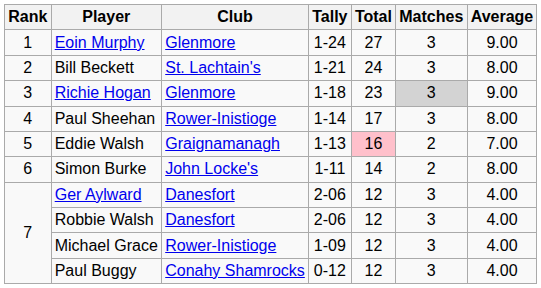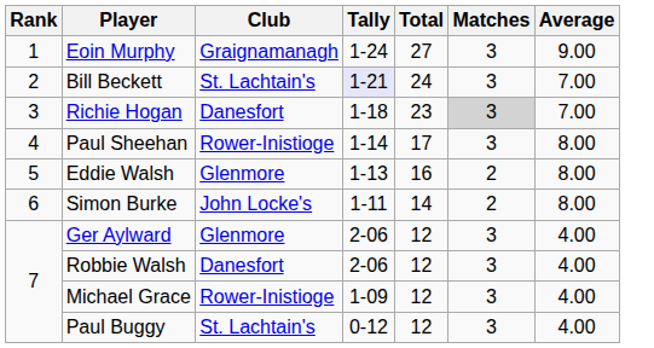Eoin Murphy | Club: Glenmore -> Graignamanagh
Bill Beckett | Tally: no background -> lavender background
Bill Beckett | Average: 8.00 -> 7.00
Richie Hogan | Club: Glenmore -> Danesfort
Richie Hogan | Average: 9.00 -> 7.00
Eddie Walsh | Club: Graignamanagh -> Glenmore
Eddie Walsh | Total: pink background -> no background
Eddie Walsh | Average: 7.00 -> 8.00
Ger Aylward | Club: Danesfort -> Glenmore
Paul Buggy | Club: Conahy Shamrocks -> St. Lachtain's
